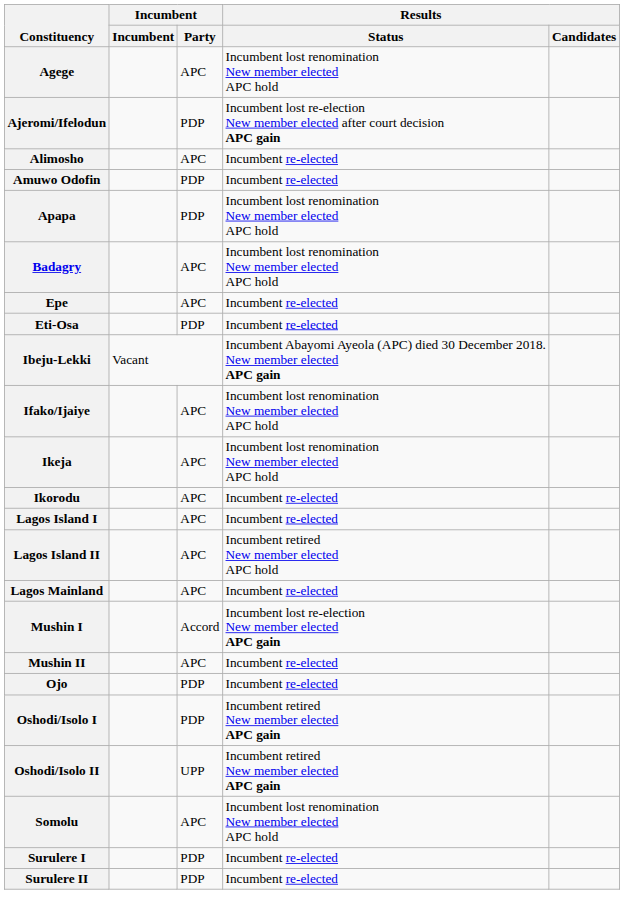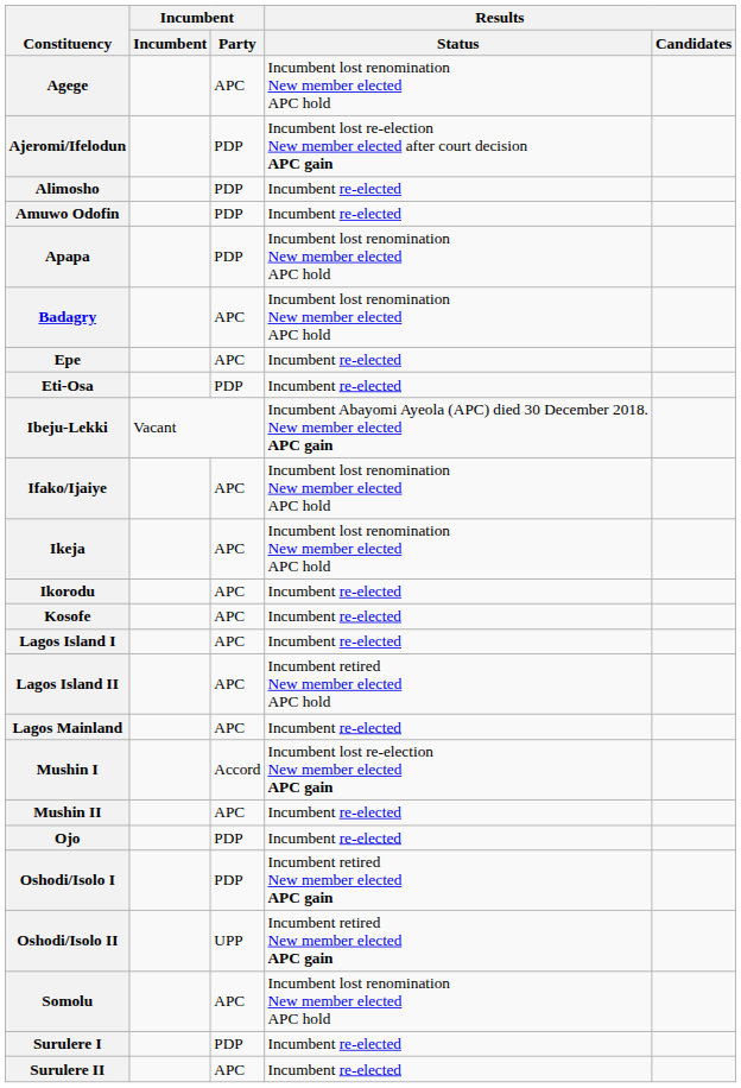Alimosho | Incumbent / Party: APC -> PDP
+ row: Kosofe | APC | Incumbent re-elected
Surulere II | Incumbent / Party: PDP -> APC
